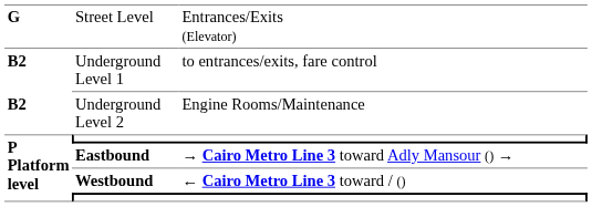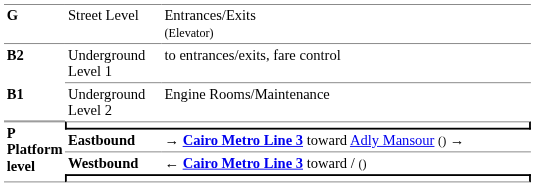Underground Level 2 | column 1: B2 -> B1
